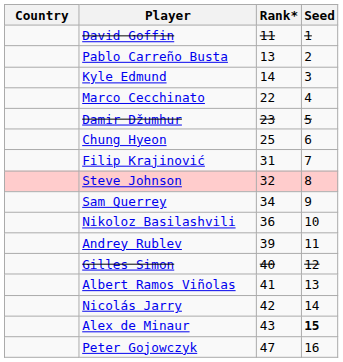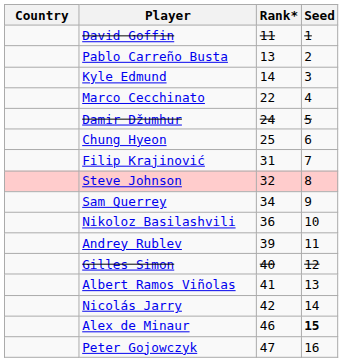Damir Džumhur | Rank*: 23 -> 24
Alex de Minaur | Rank*: 43 -> 46
